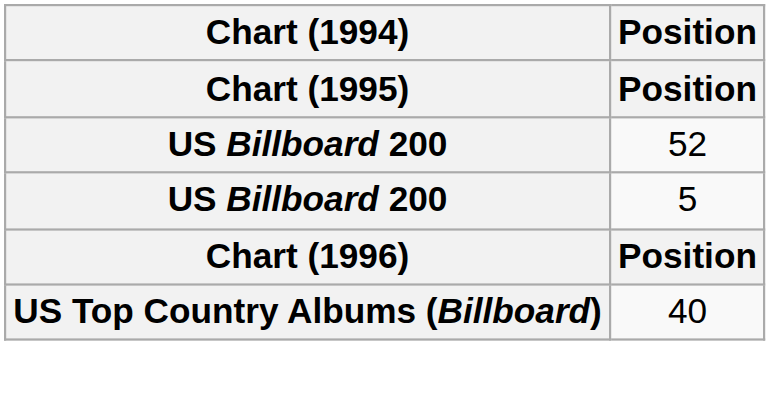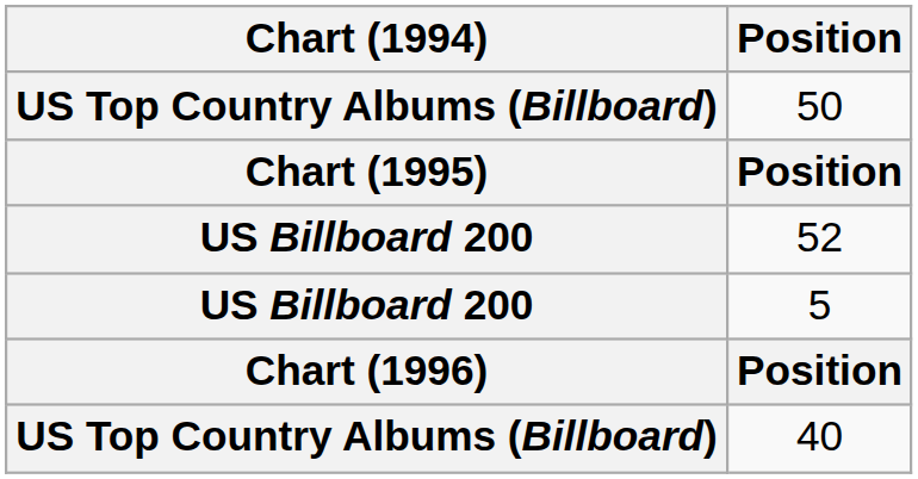+ row: US Top Country Albums (Billboard) | 50
